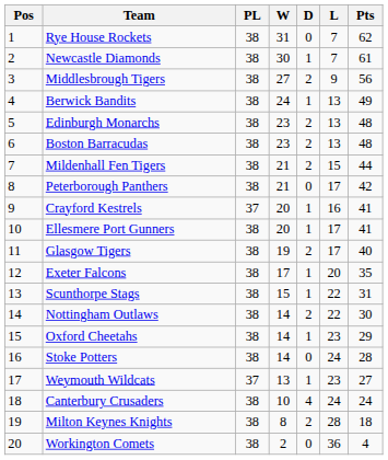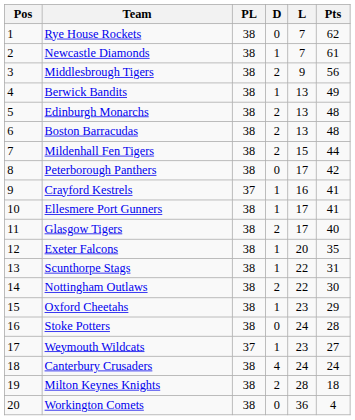- column: W | 31 | 30 | 27 | 24 | 23 | 23 | 21 | 21 | 20 | 20 | 19 | 17 | 15 | 14 | 14 | 14 | 13 | 10 | 8 | 2
